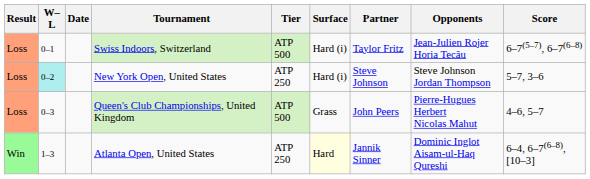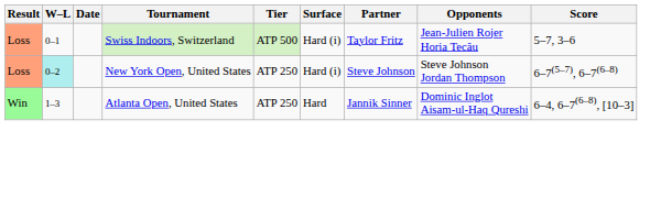Swiss Indoors, Switzerland | Score: 6–7(5–7), 6–7(6–8) -> 5–7, 3–6
New York Open, United States | Score: 5–7, 3–6 -> 6–7(5–7), 6–7(6–8)
- row: Loss | 0–3 | Queen's Club Championships, United Kingdom | ATP 500 | Grass | John Peers | Pierre-Hugues Herbert Nicolas Mahut | 4–6, 5–7
Atlanta Open, United States | Surface: lightyellow background -> no background
